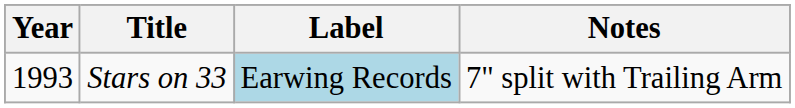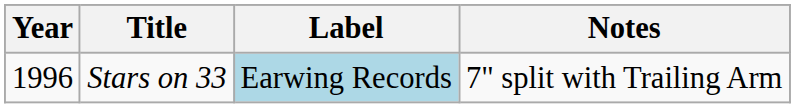Stars on 33 | Year: 1993 -> 1996
